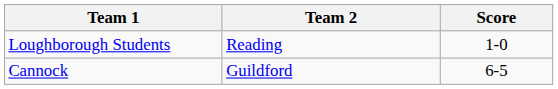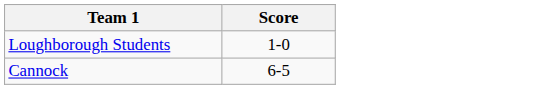- column: Team 2 | Reading | Guildford
